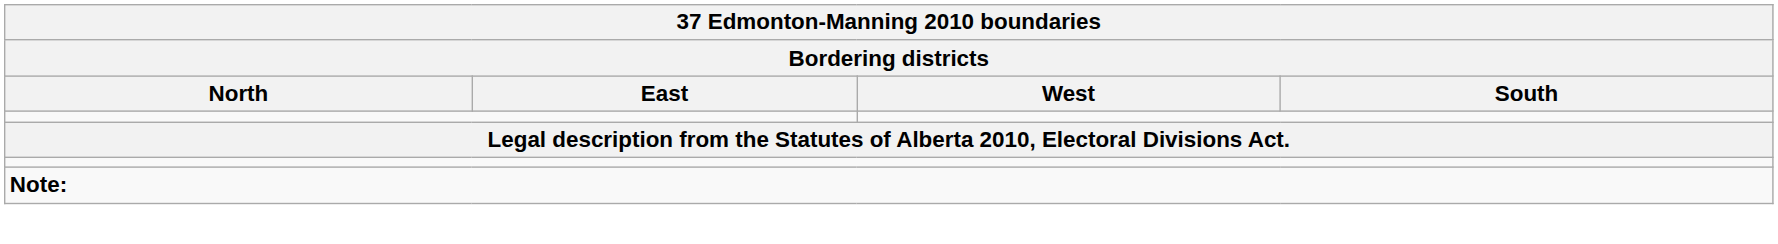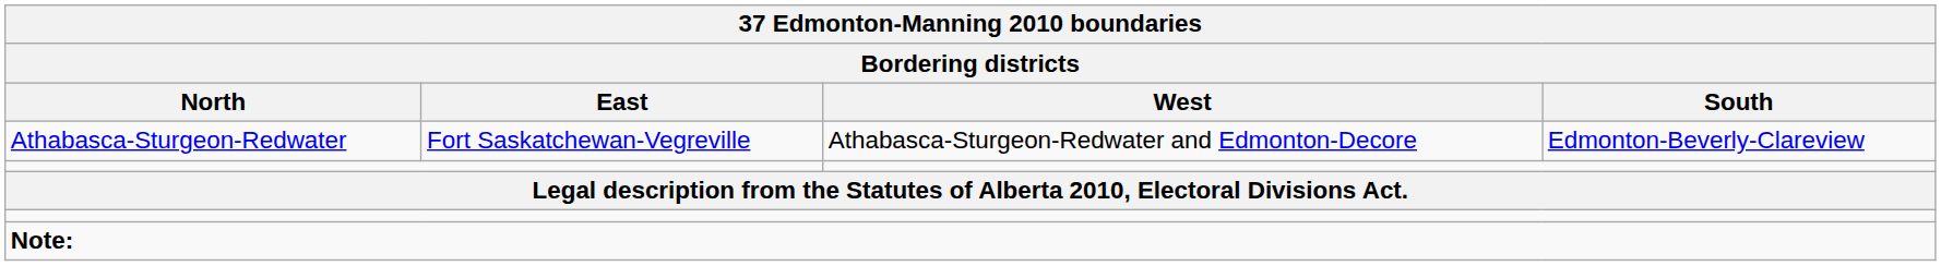+ row: Athabasca-Sturgeon-Redwater | Fort Saskatchewan-Vegreville | Athabasca-Sturgeon-Redwater and Edmonton-Decore | Edmonton-Beverly-Clareview
